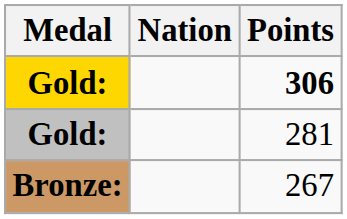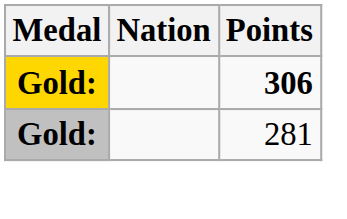- row: Bronze: | 267
